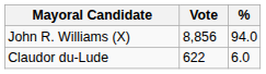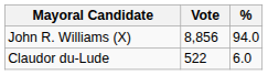Claudor du-Lude | Vote: 622 -> 522
